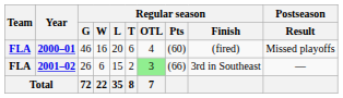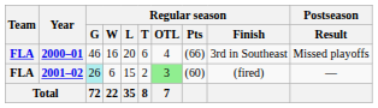2000–01 | Regular season / Pts: (60) -> (66)
2000–01 | Regular season / Finish: (fired) -> 3rd in Southeast
2001–02 | Regular season / G: no background -> paleturquoise background
2001–02 | Regular season / Pts: (66) -> (60)
2001–02 | Regular season / Finish: 3rd in Southeast -> (fired)
